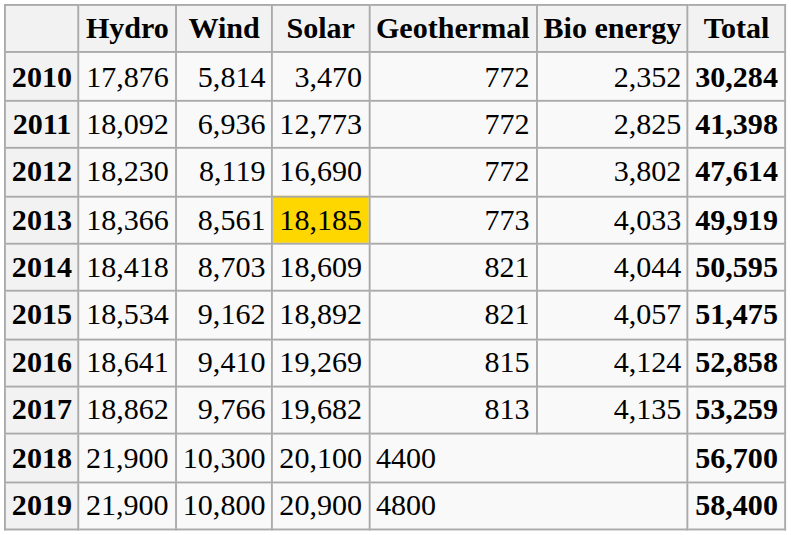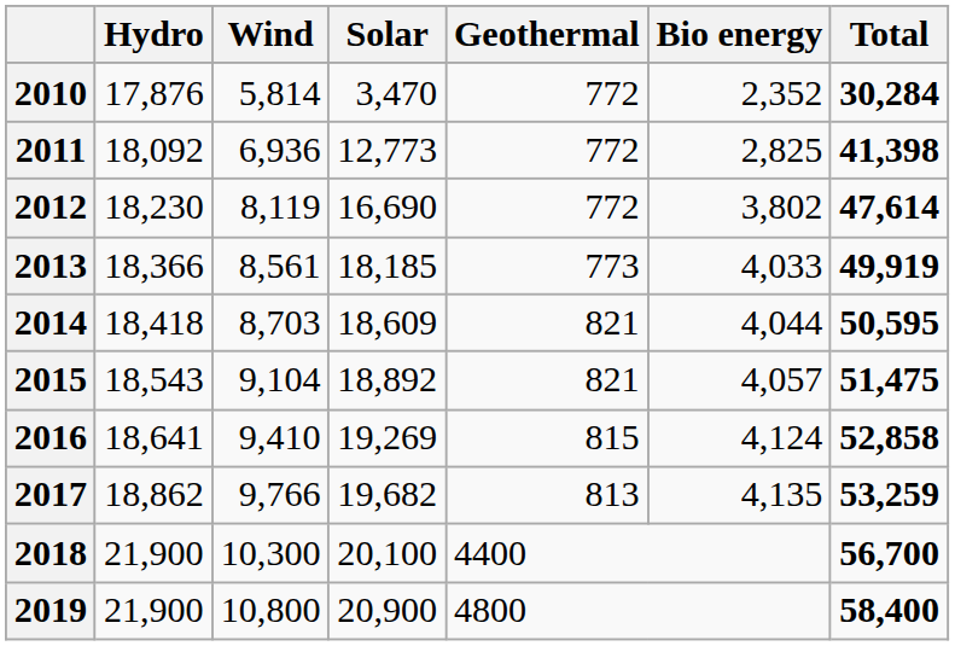2013 | Solar: gold background -> no background
2015 | Hydro: 18,534 -> 18,543
2015 | Wind: 9,162 -> 9,104
